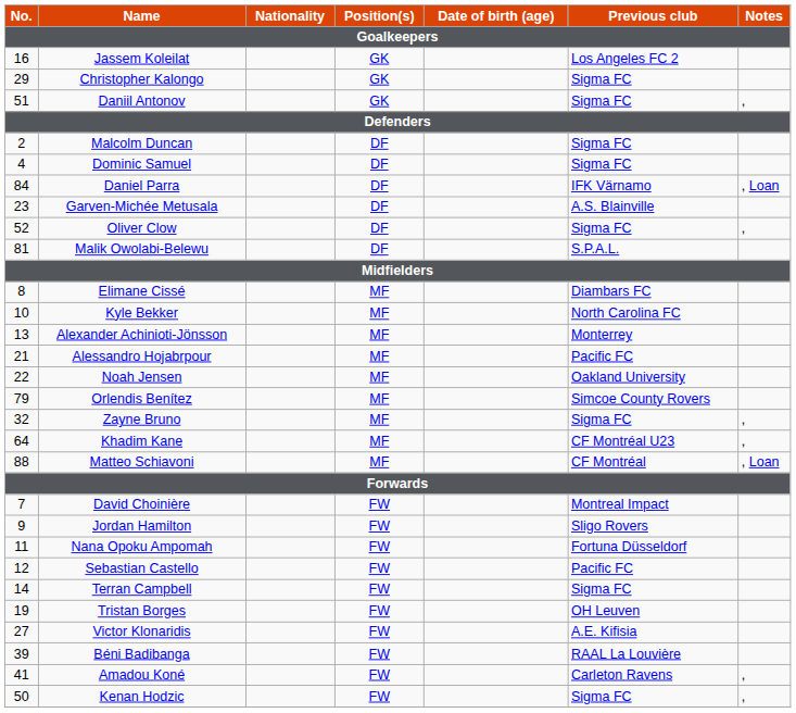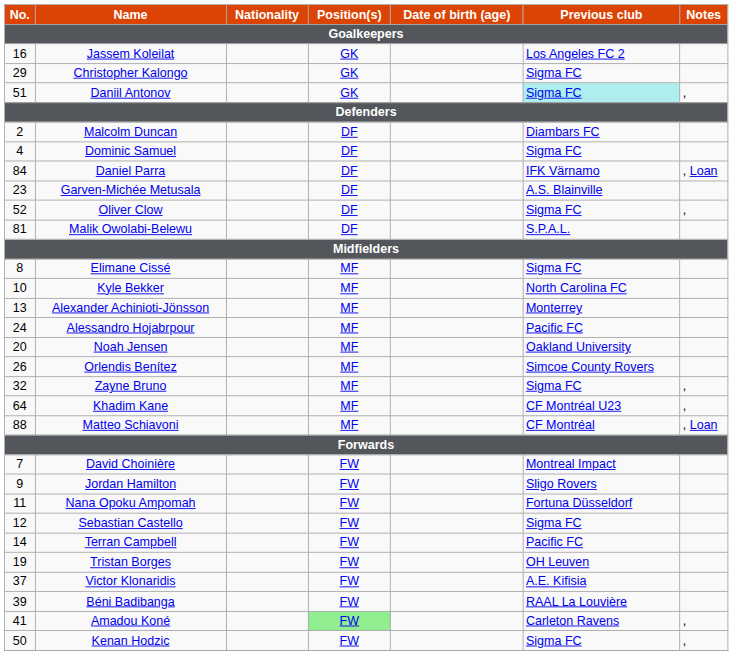Daniil Antonov | Previous club: no background -> paleturquoise background
Malcolm Duncan | Previous club: Sigma FC -> Diambars FC
Elimane Cissé | Previous club: Diambars FC -> Sigma FC
Alessandro Hojabrpour | No.: 21 -> 24
Noah Jensen | No.: 22 -> 20
Orlendis Benítez | No.: 79 -> 26
Sebastian Castello | Previous club: Pacific FC -> Sigma FC
Terran Campbell | Previous club: Sigma FC -> Pacific FC
Victor Klonaridis | No.: 27 -> 37
Amadou Koné | Position(s): no background -> lightgreen background
